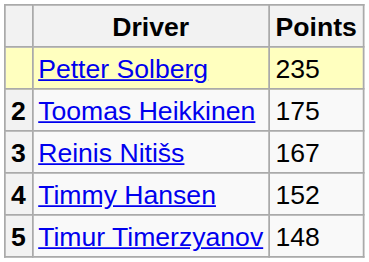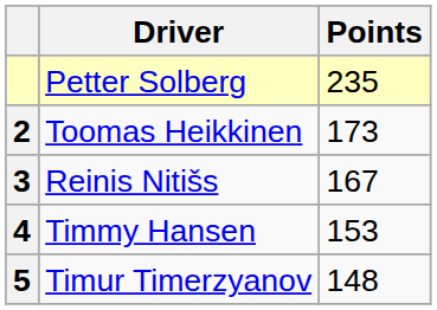Toomas Heikkinen | Points: 175 -> 173
Timmy Hansen | Points: 152 -> 153
